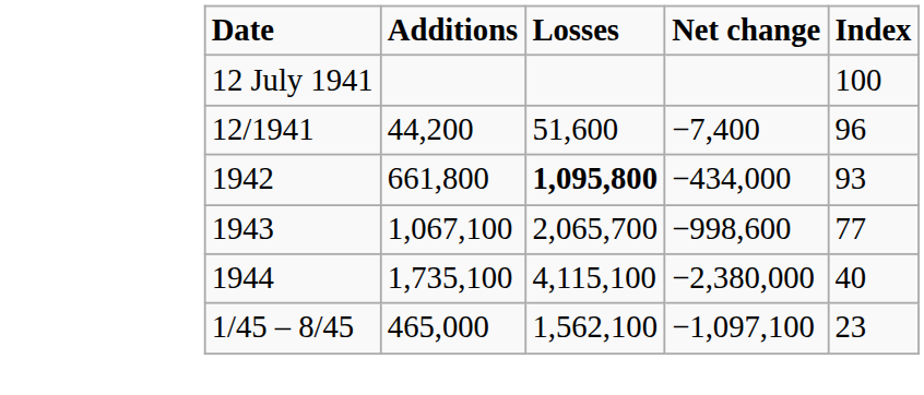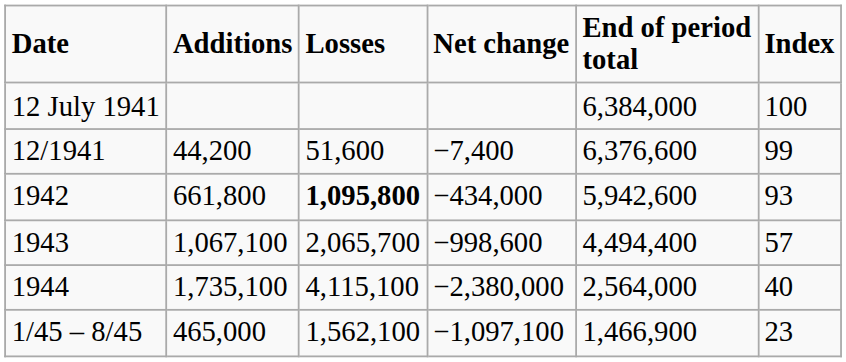+ column: End of period total | 6,384,000 | 6,376,600 | 5,942,600 | 4,494,400 | 2,564,000 | 1,466,900
12/1941 | Index: 96 -> 99
1943 | Index: 77 -> 57
